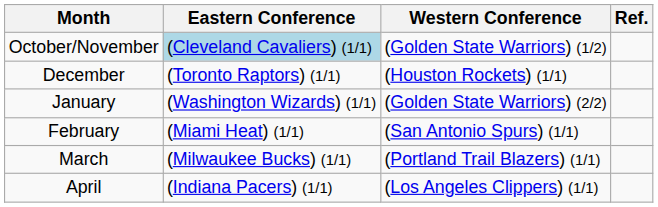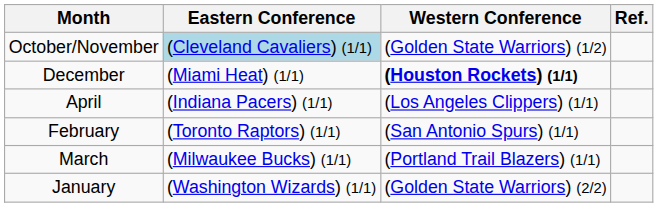December | Eastern Conference: (Toronto Raptors) (1/1) -> (Miami Heat) (1/1)
December | Western Conference: normal -> bold
rows swapped: January <-> April
February | Eastern Conference: (Miami Heat) (1/1) -> (Toronto Raptors) (1/1)
